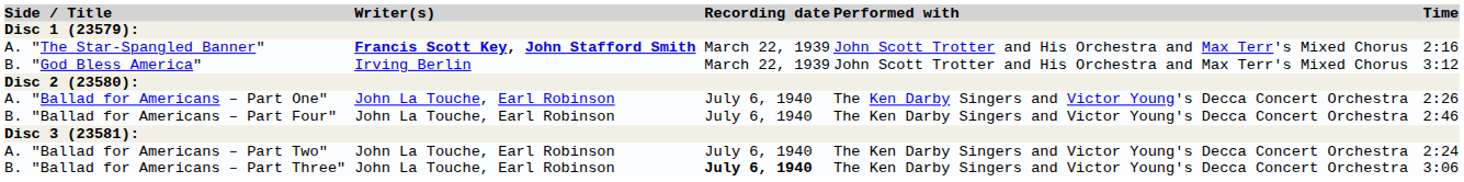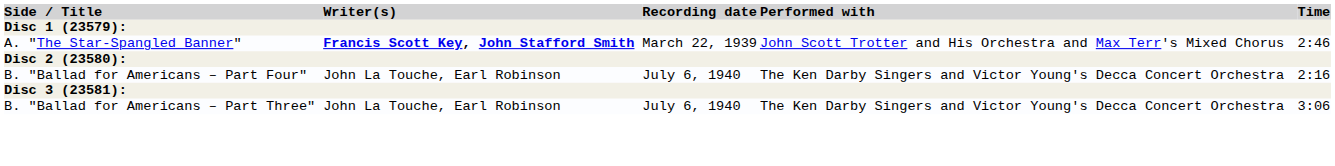A. "The Star-Spangled Banner" | Time: 2:16 -> 2:46
- row: B. "God Bless America" | Irving Berlin | March 22, 1939 | John Scott Trotter and His Orchestra and Max Terr's Mixed Chorus | 3:12
- row: A. "Ballad for Americans – Part One" | John La Touche, Earl Robinson | July 6, 1940 | The Ken Darby Singers and Victor Young's Decca Concert Orchestra | 2:26
B. "Ballad for Americans – Part Four" | Time: 2:46 -> 2:16
- row: A. "Ballad for Americans – Part Two" | John La Touche, Earl Robinson | July 6, 1940 | The Ken Darby Singers and Victor Young's Decca Concert Orchestra | 2:24
B. "Ballad for Americans – Part Three" | Recording date: bold -> normal
